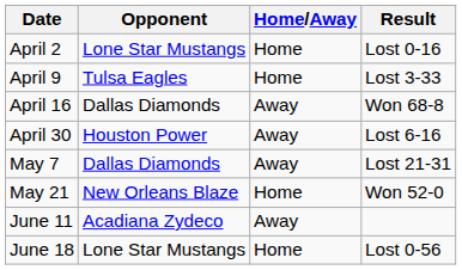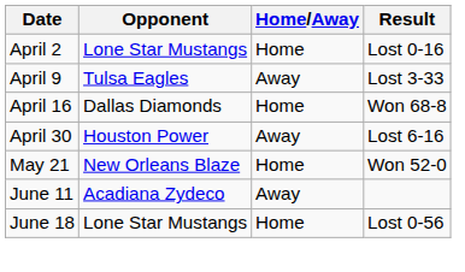April 9 | Home/Away: Home -> Away
April 16 | Home/Away: Away -> Home
- row: May 7 | Dallas Diamonds | Away | Lost 21-31
